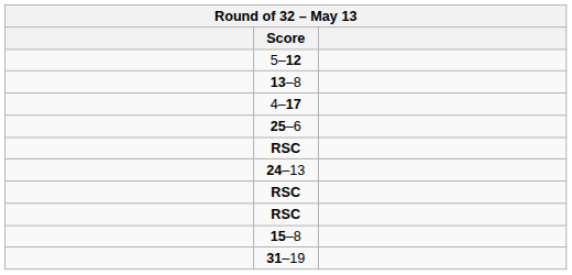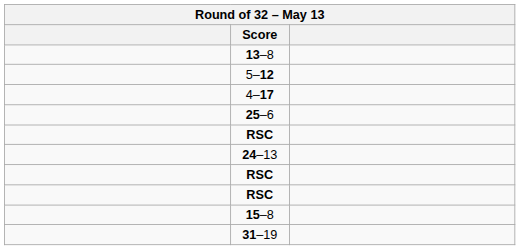rows swapped: 5–12 <-> 13–8
